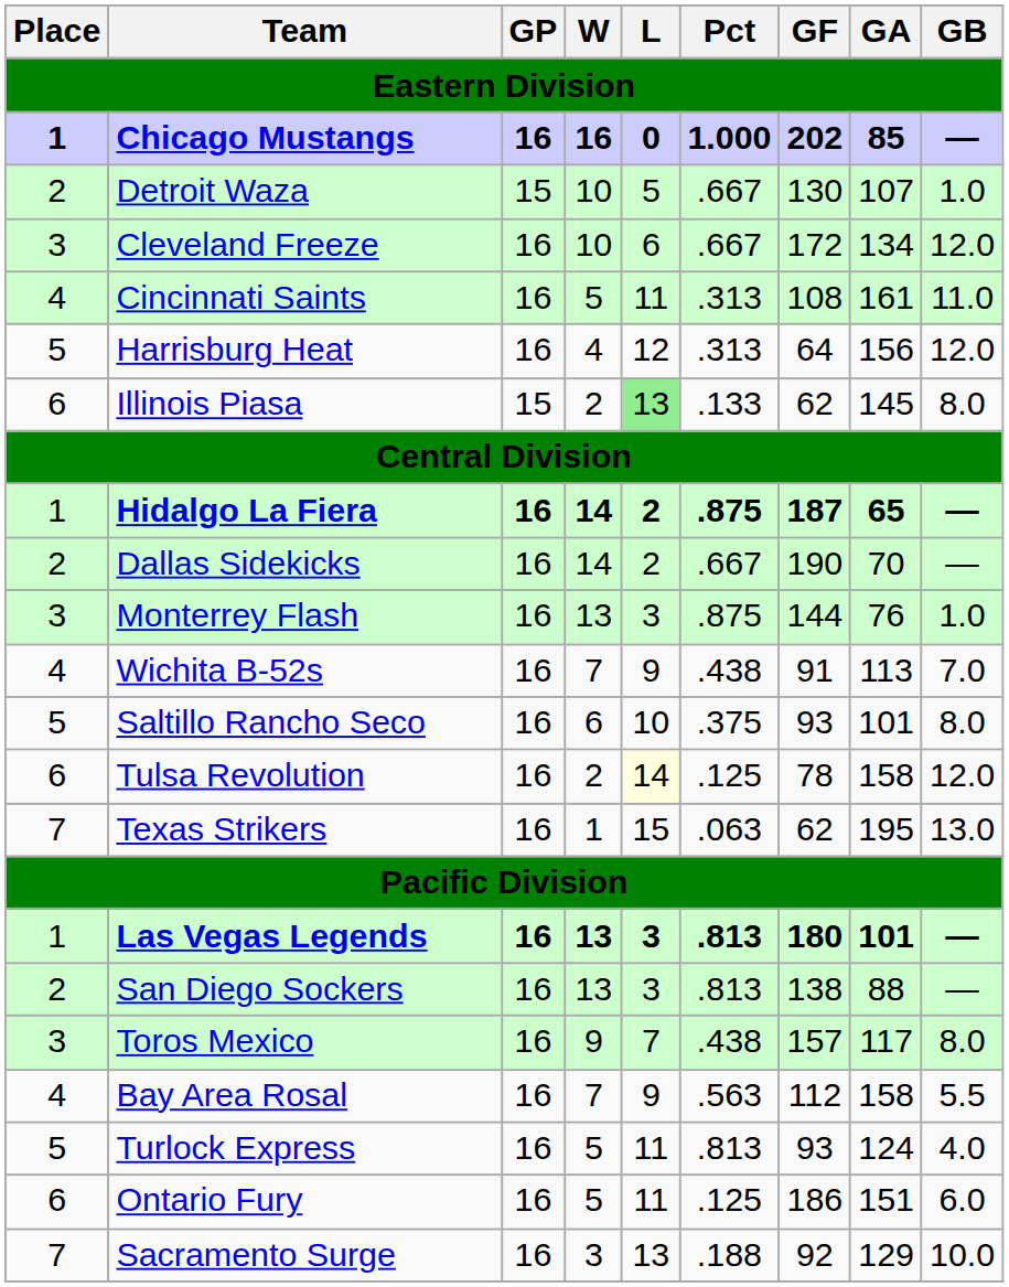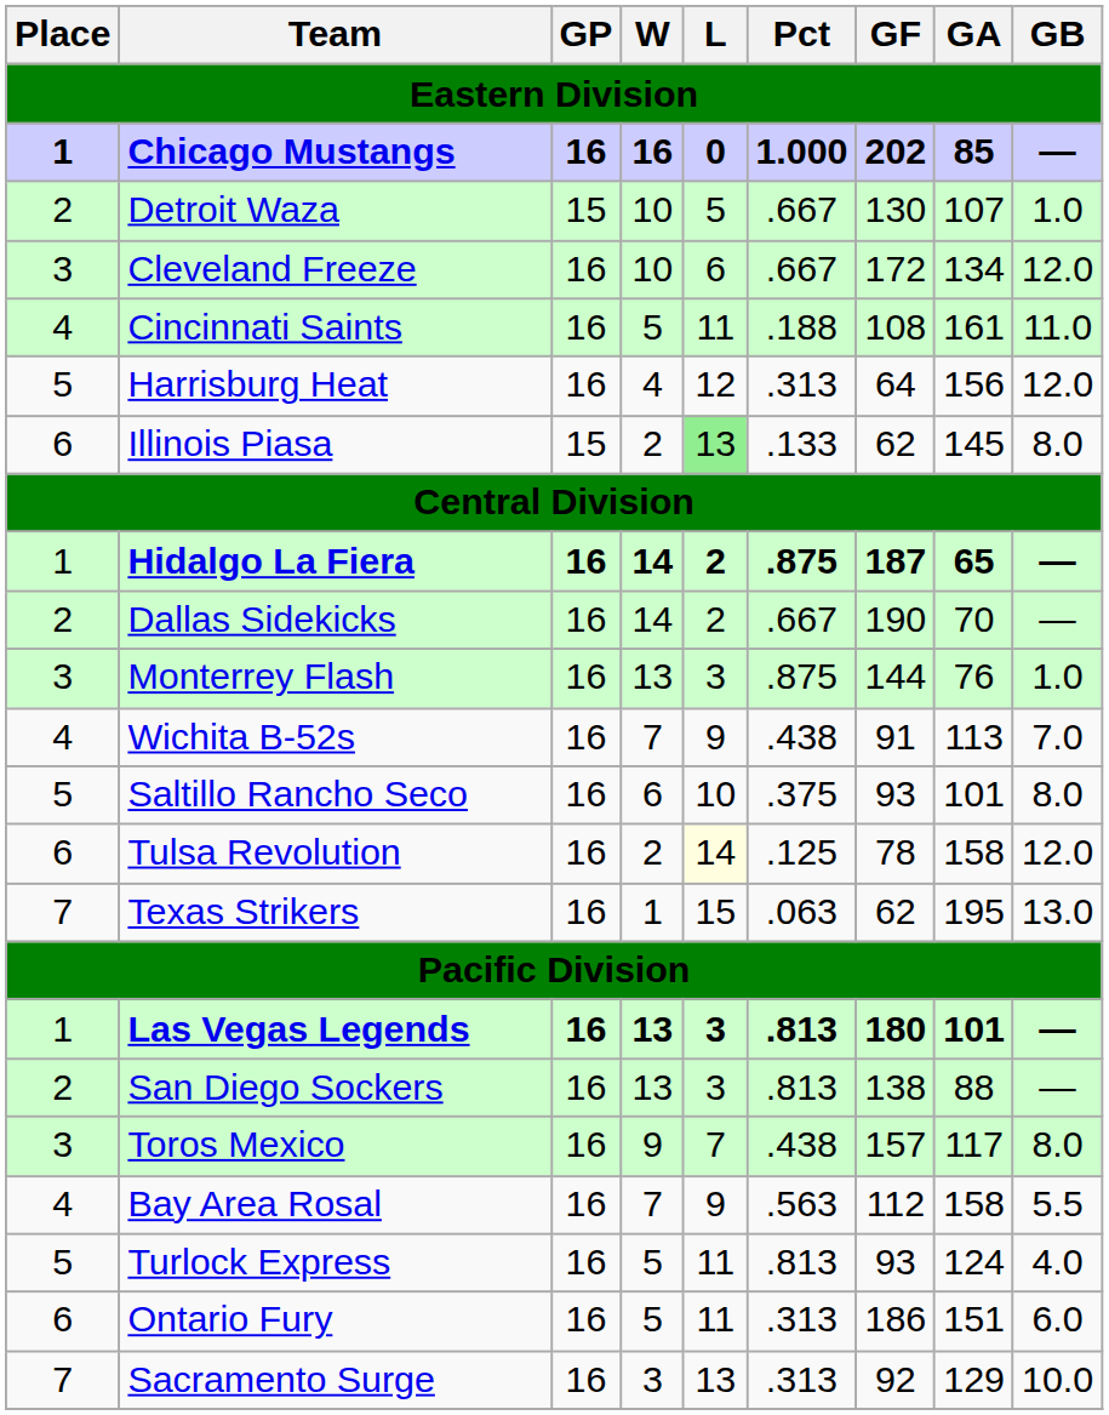Cincinnati Saints | Pct: .313 -> .188
Ontario Fury | Pct: .125 -> .313
Sacramento Surge | Pct: .188 -> .313
